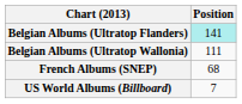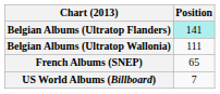French Albums (SNEP) | Position: 68 -> 65
